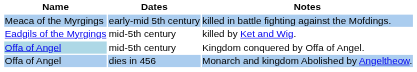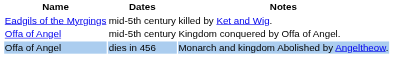- row: Meaca of the Myrgings | early-mid 5th century | killed in battle fighting against the Mofdings.
Kingdom conquered by Offa of Angel. | Name: lightblue background -> no background
